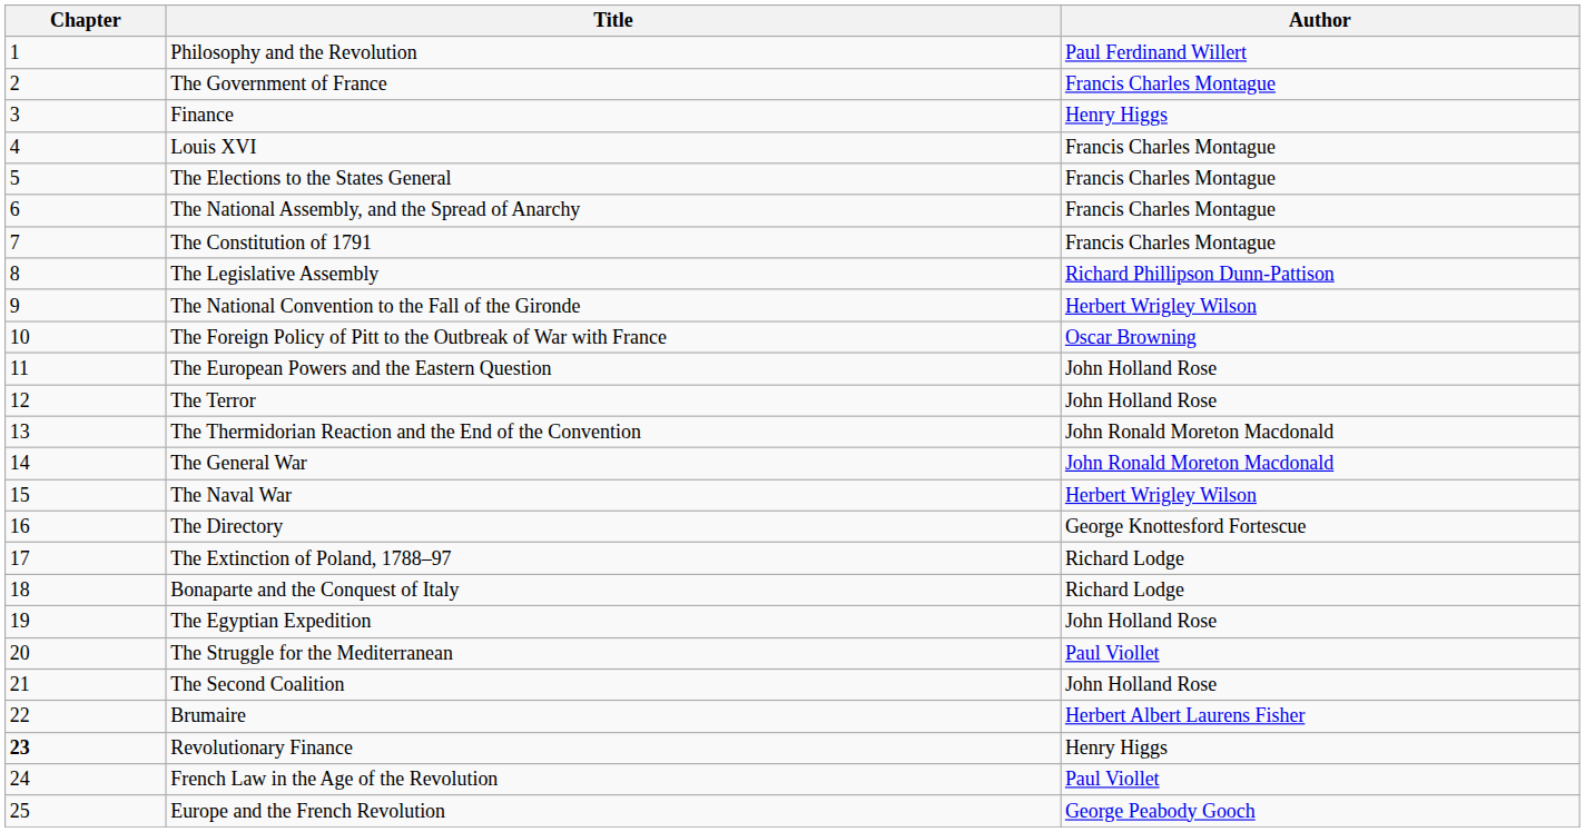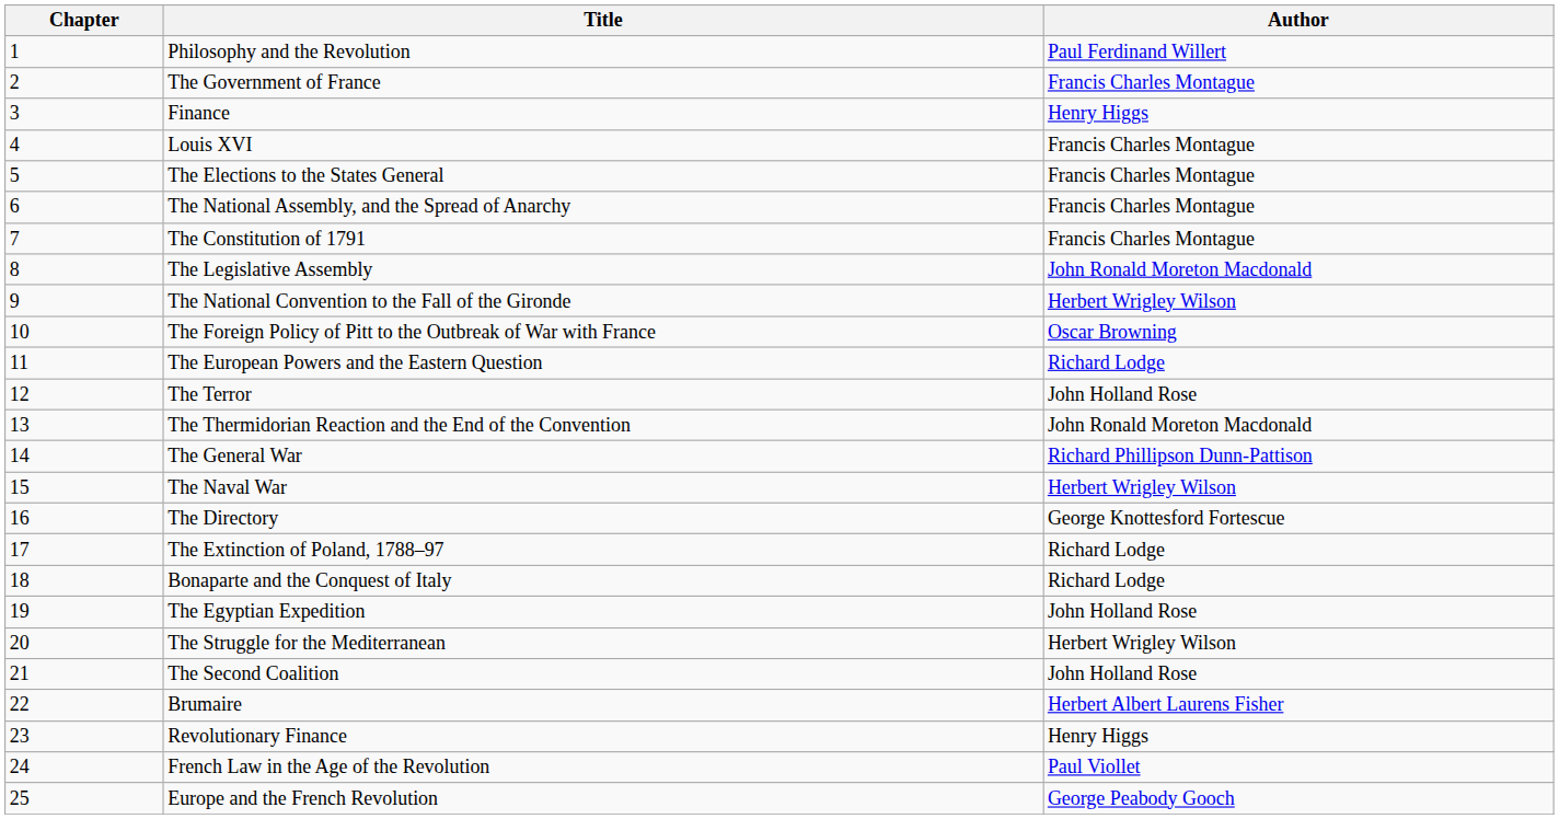The Legislative Assembly | Author: Richard Phillipson Dunn-Pattison -> John Ronald Moreton Macdonald
The European Powers and the Eastern Question | Author: John Holland Rose -> Richard Lodge
The General War | Author: John Ronald Moreton Macdonald -> Richard Phillipson Dunn-Pattison
The Struggle for the Mediterranean | Author: Paul Viollet -> Herbert Wrigley Wilson
Revolutionary Finance | Chapter: bold -> normal
